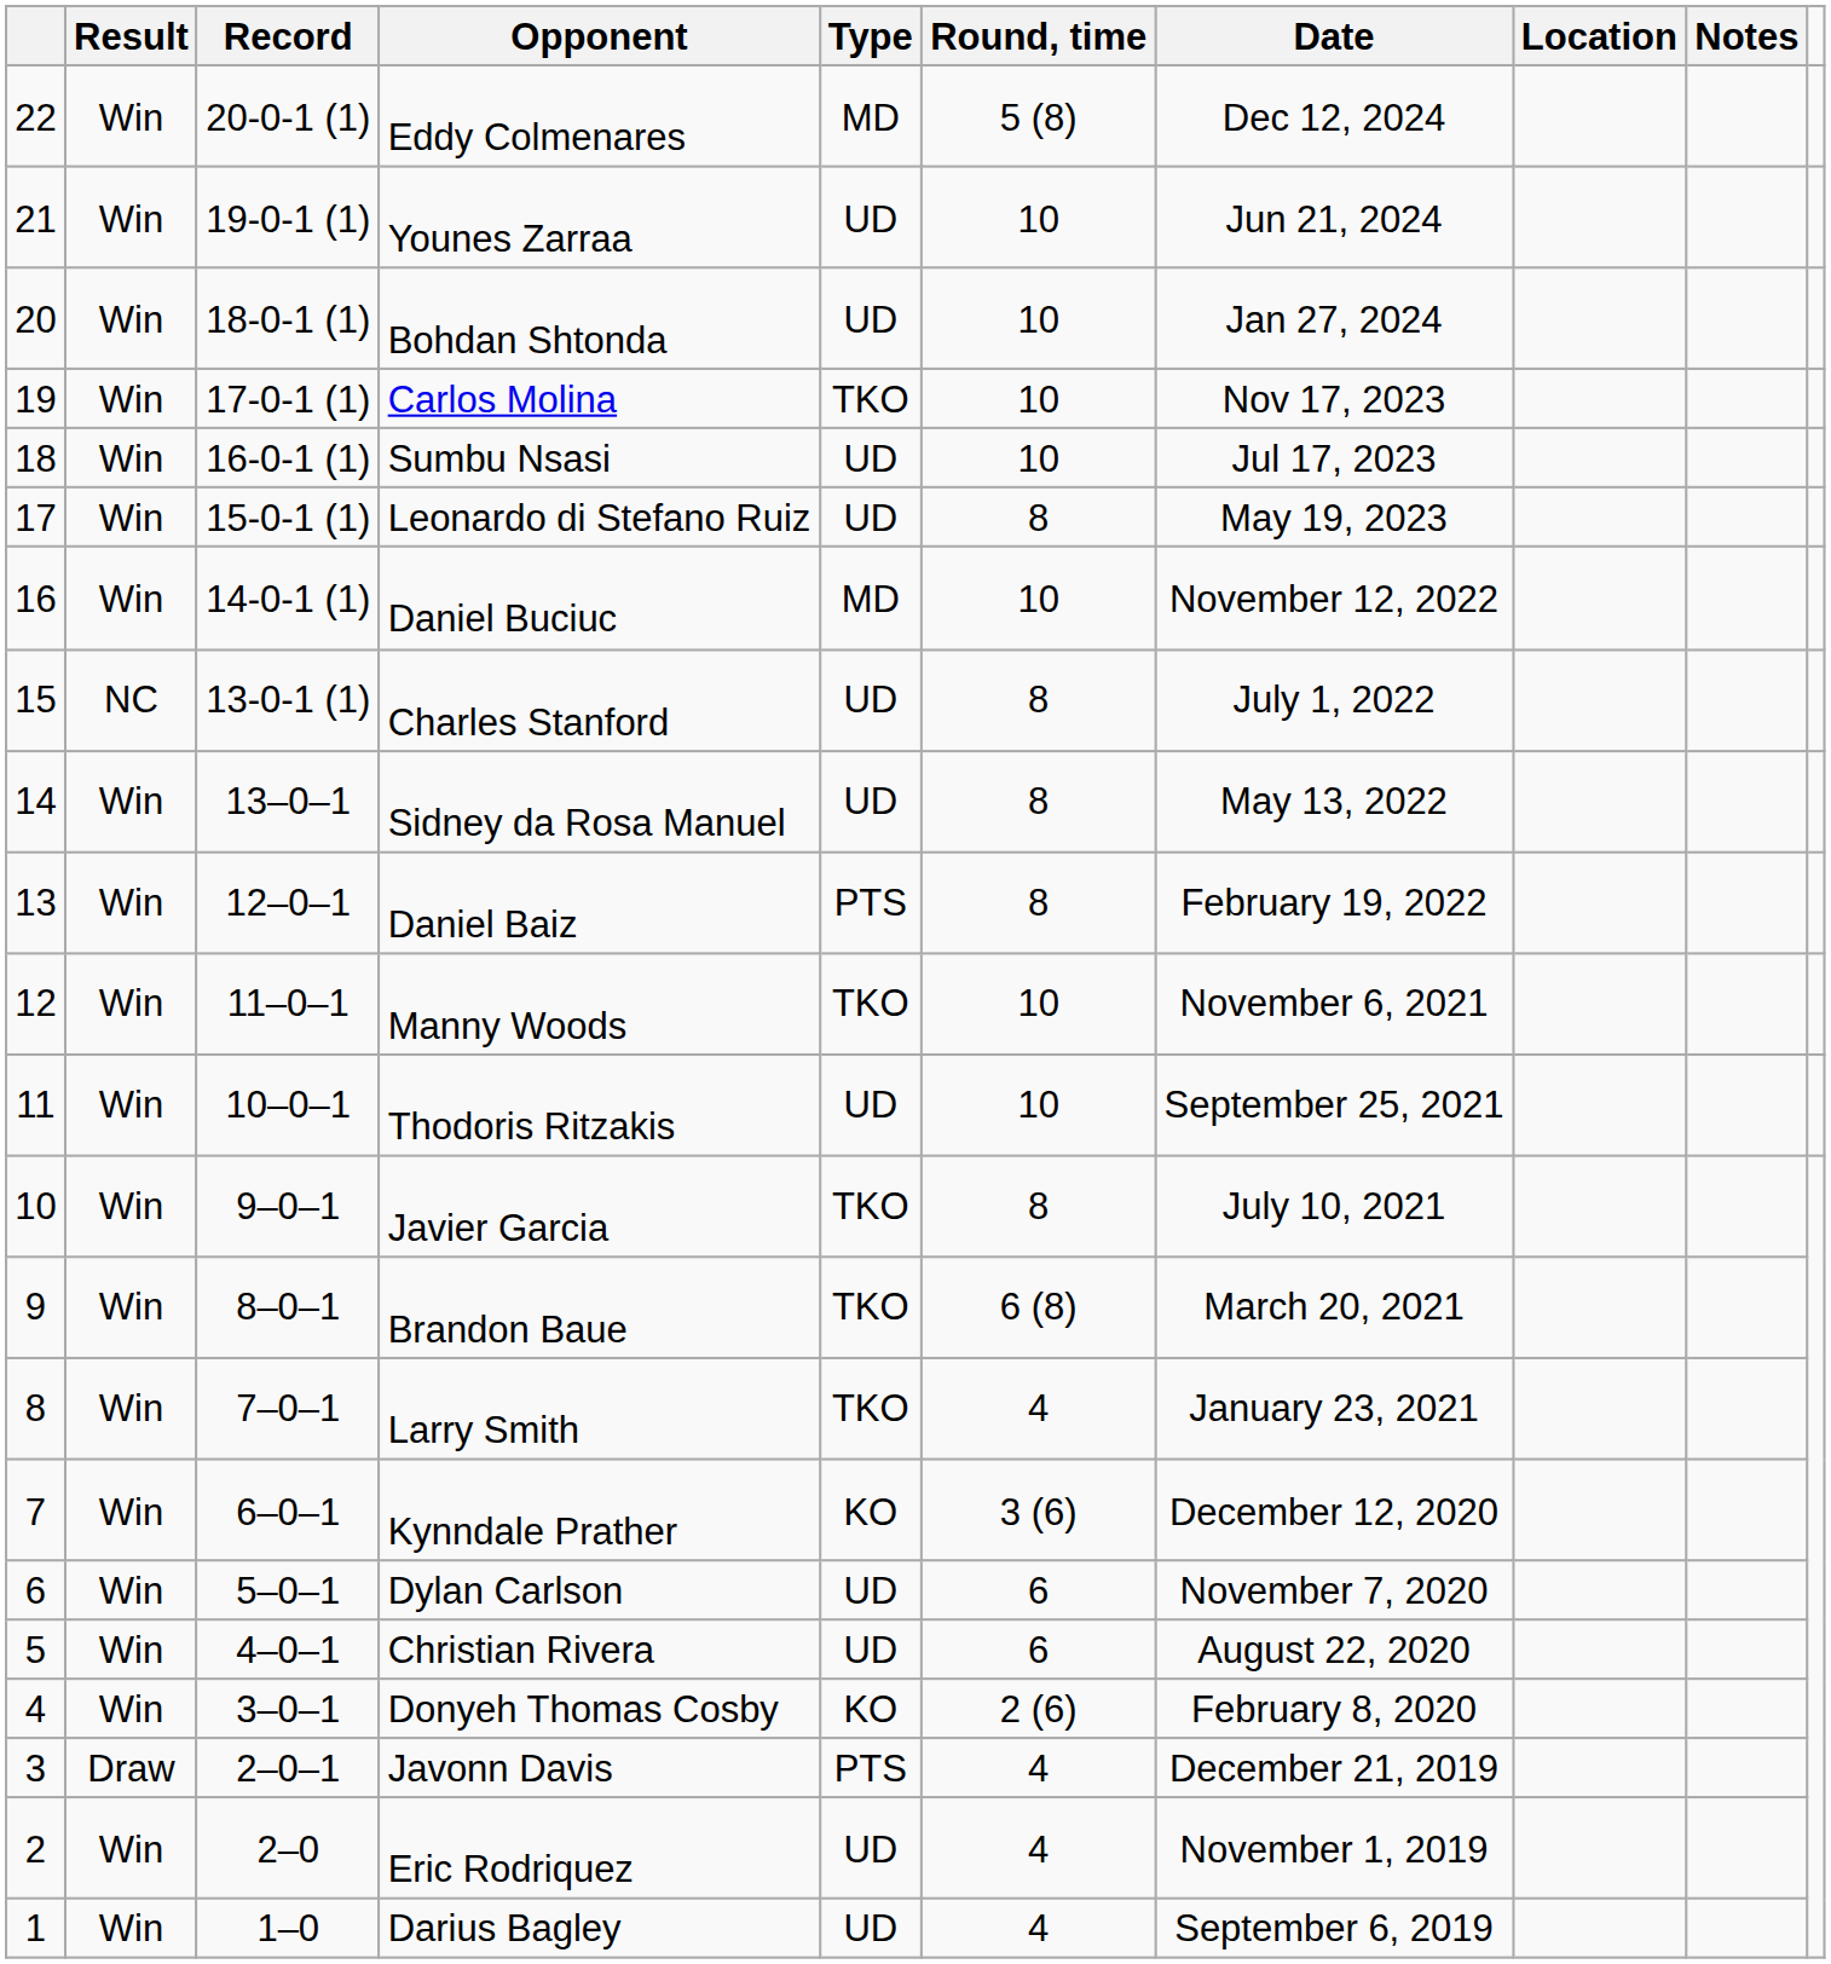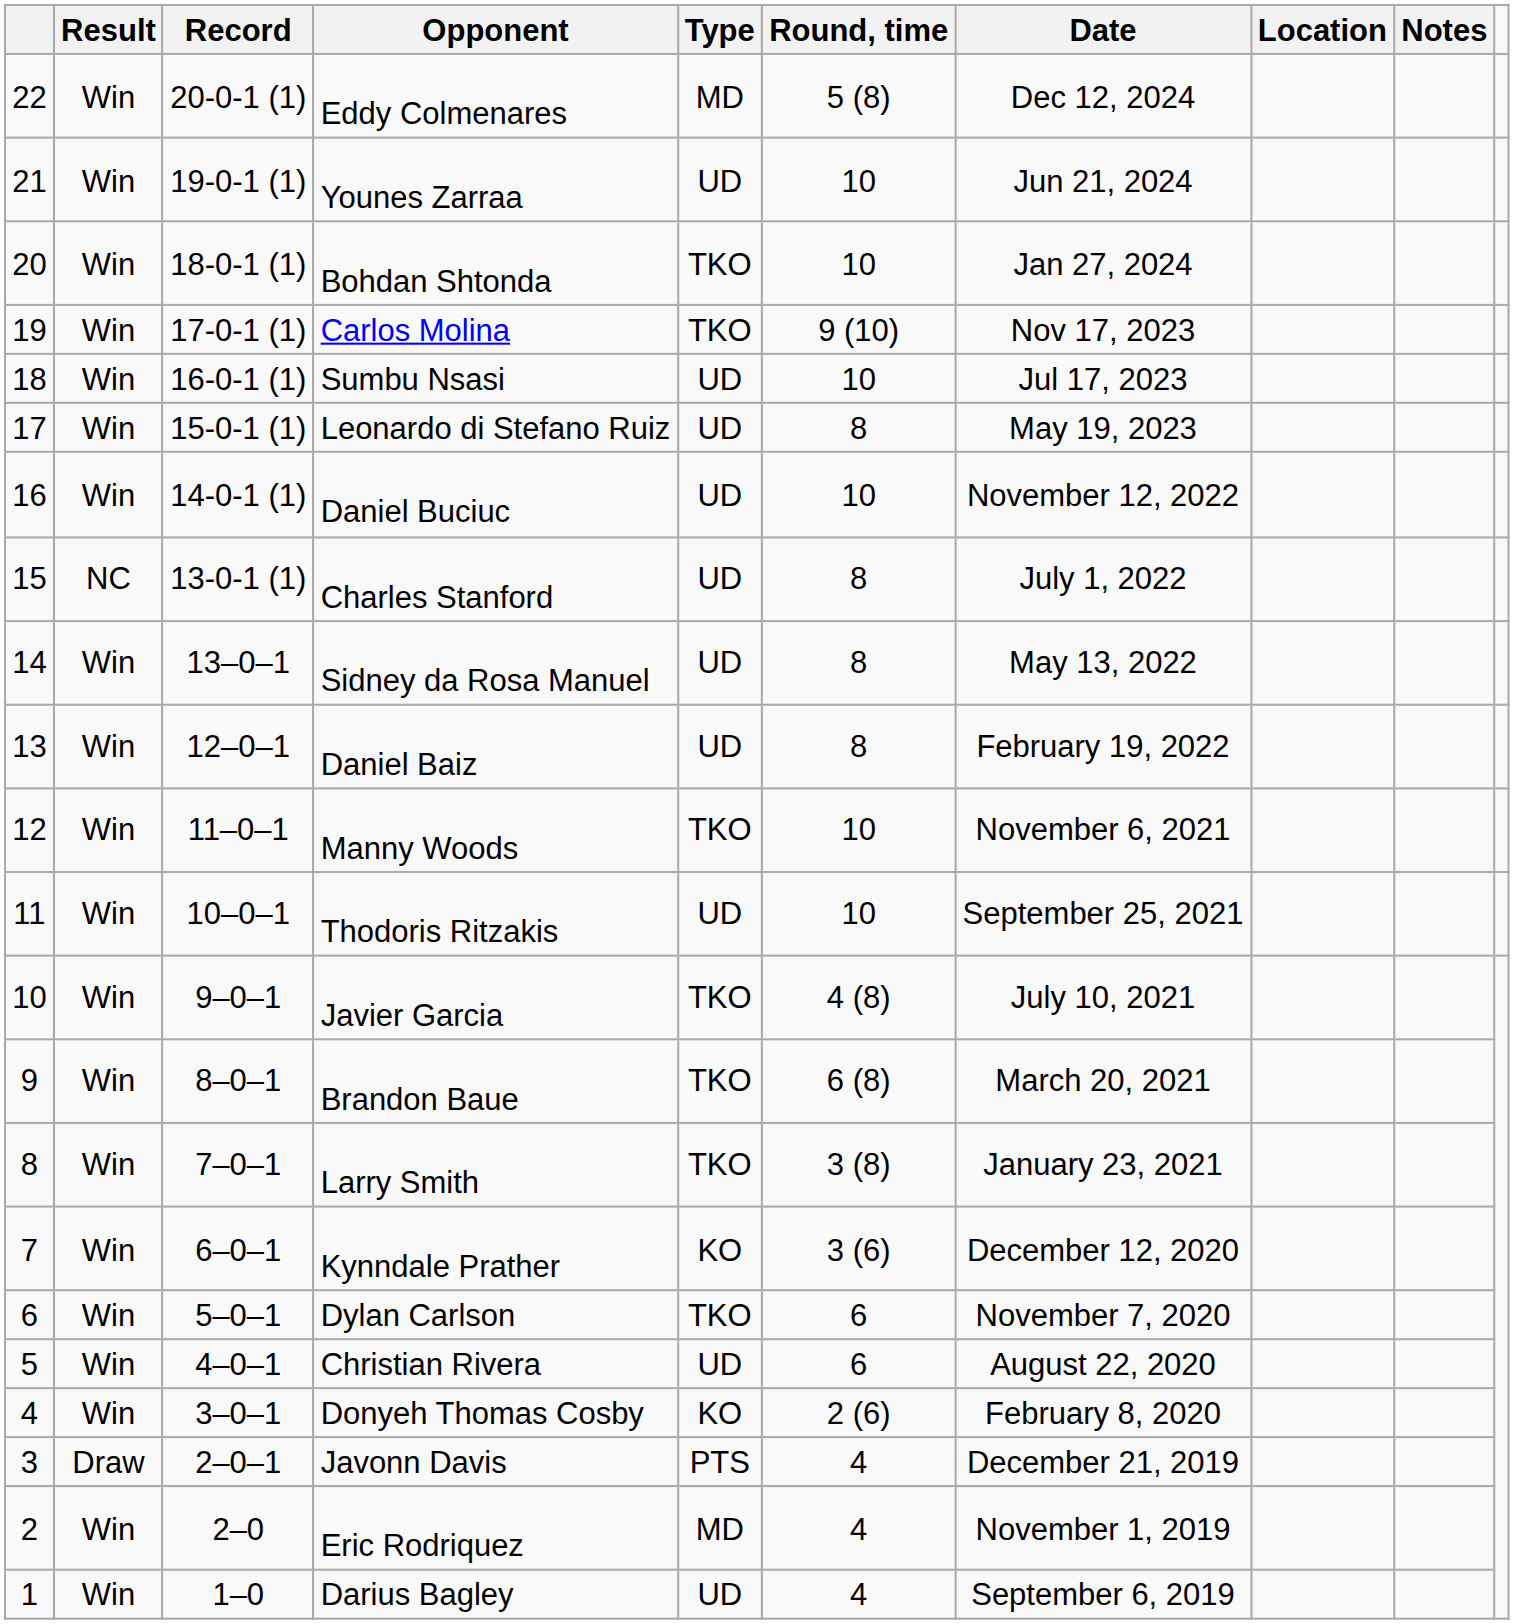Bohdan Shtonda | Type: UD -> TKO
Carlos Molina | Round, time: 10 -> 9 (10)
Daniel Buciuc | Type: MD -> UD
Daniel Baiz | Type: PTS -> UD
Javier Garcia | Round, time: 8 -> 4 (8)
Larry Smith | Round, time: 4 -> 3 (8)
Dylan Carlson | Type: UD -> TKO
Eric Rodriquez | Type: UD -> MD
